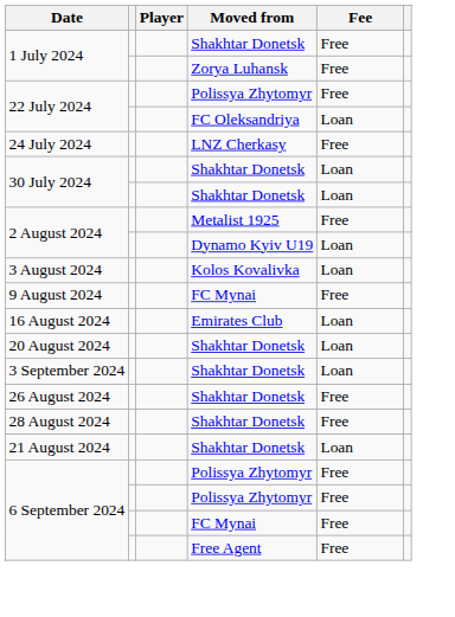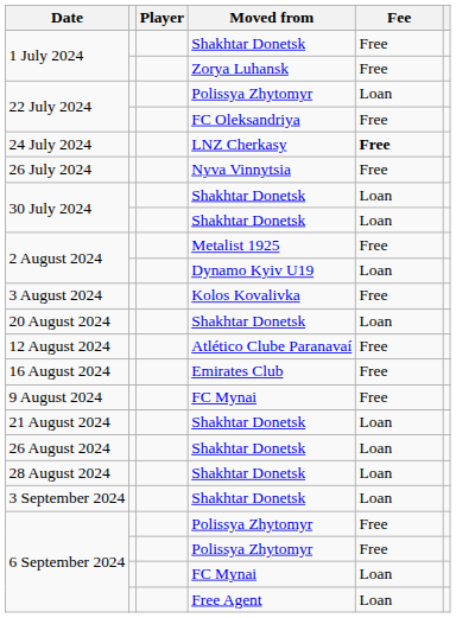22 July 2024 / Polissya Zhytomyr | Fee: Free -> Loan
22 July 2024 / FC Oleksandriya | Fee: Loan -> Free
24 July 2024 | Fee: normal -> bold
+ row: 26 July 2024 | Nyva Vinnytsia | Free
3 August 2024 | Fee: Loan -> Free
rows swapped: 9 August 2024 <-> 20 August 2024
+ row: 12 August 2024 | Atlético Clube Paranavaí | Free
16 August 2024 | Fee: Loan -> Free
rows swapped: 21 August 2024 <-> 3 September 2024
26 August 2024 | Fee: Free -> Loan
28 August 2024 | Fee: Free -> Loan
6 September 2024 / FC Mynai | Fee: Free -> Loan
6 September 2024 / Free Agent | Fee: Free -> Loan
